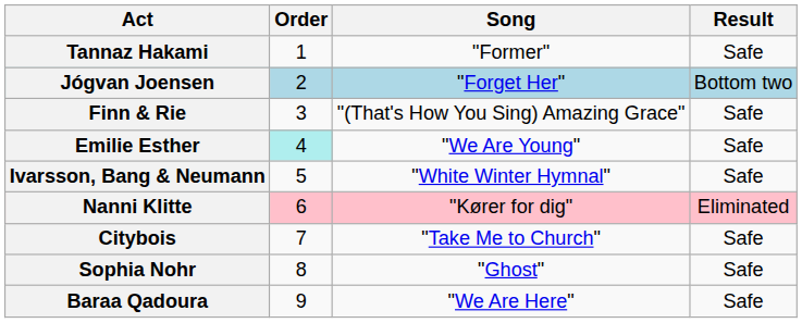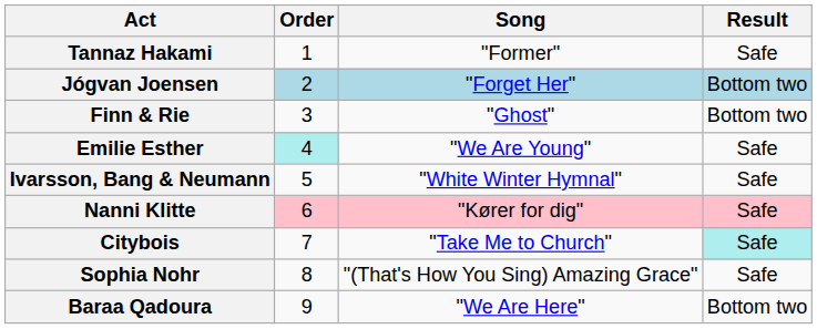Finn & Rie | Song: "(That's How You Sing) Amazing Grace" -> "Ghost"
Finn & Rie | Result: Safe -> Bottom two
Nanni Klitte | Result: Eliminated -> Safe
Citybois | Result: no background -> paleturquoise background
Sophia Nohr | Song: "Ghost" -> "(That's How You Sing) Amazing Grace"
Baraa Qadoura | Result: Safe -> Bottom two
